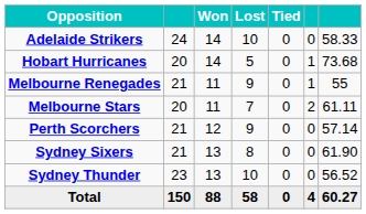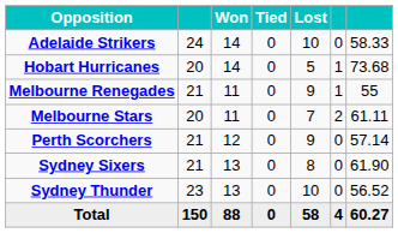columns swapped: Lost <-> Tied
